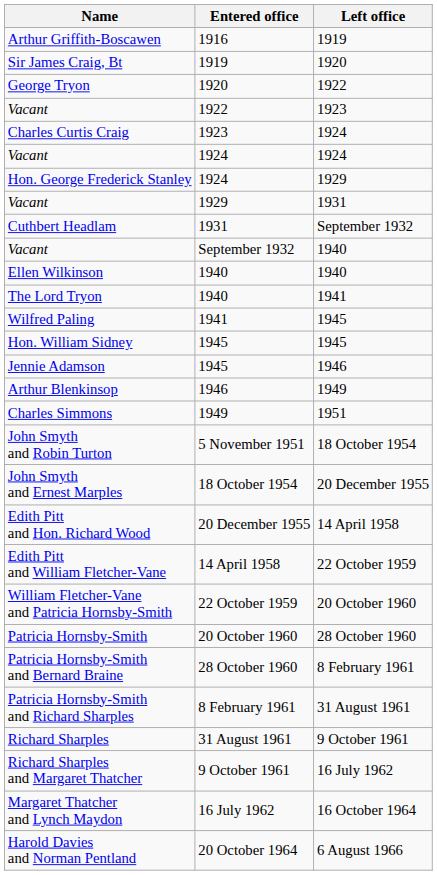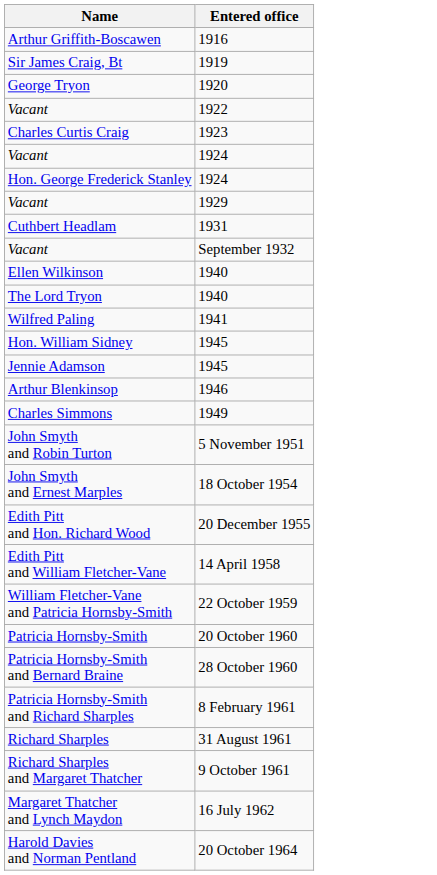- column: Left office | 1919 | 1920 | 1922 | 1923 | 1924 | 1924 | 1929 | 1931 | September 1932 | 1940 | 1940 | 1941 | 1945 | 1945 | 1946 | 1949 | 1951 | 18 October 1954 | 20 December 1955 | 14 April 1958 | 22 October 1959 | 20 October 1960 | 28 October 1960 | 8 February 1961 | 31 August 1961 | 9 October 1961 | 16 July 1962 | 16 October 1964 | 6 August 1966
